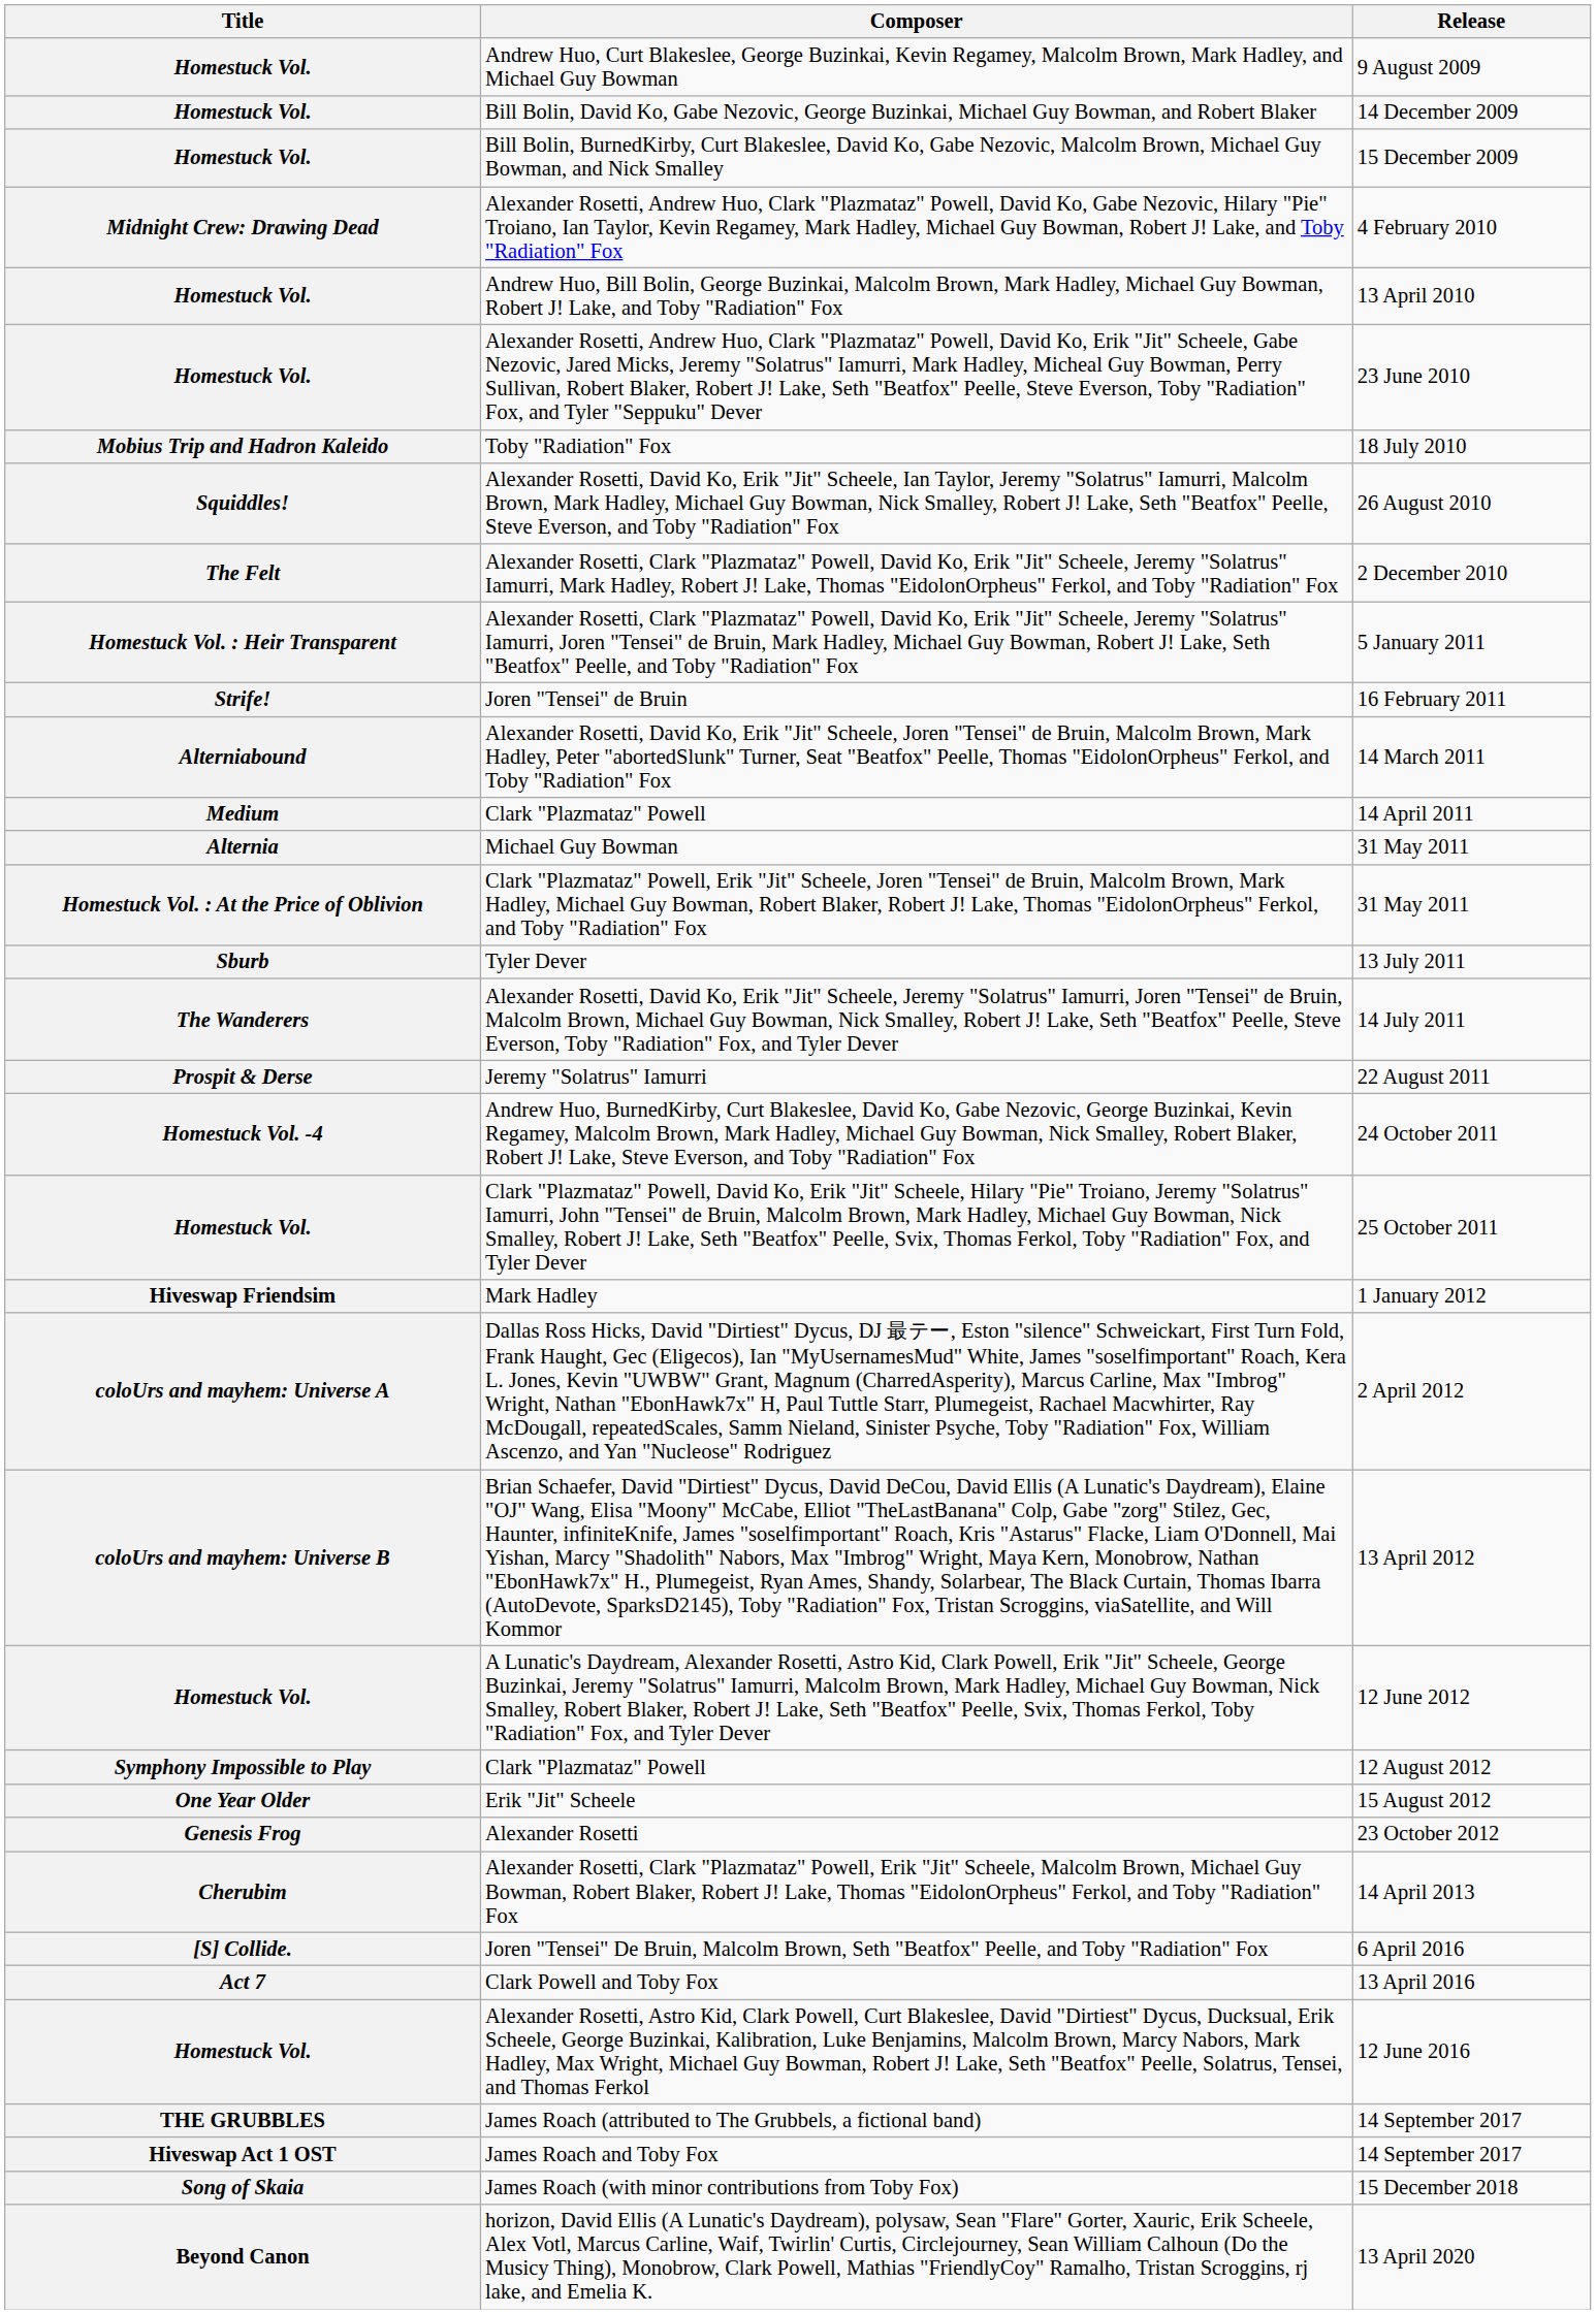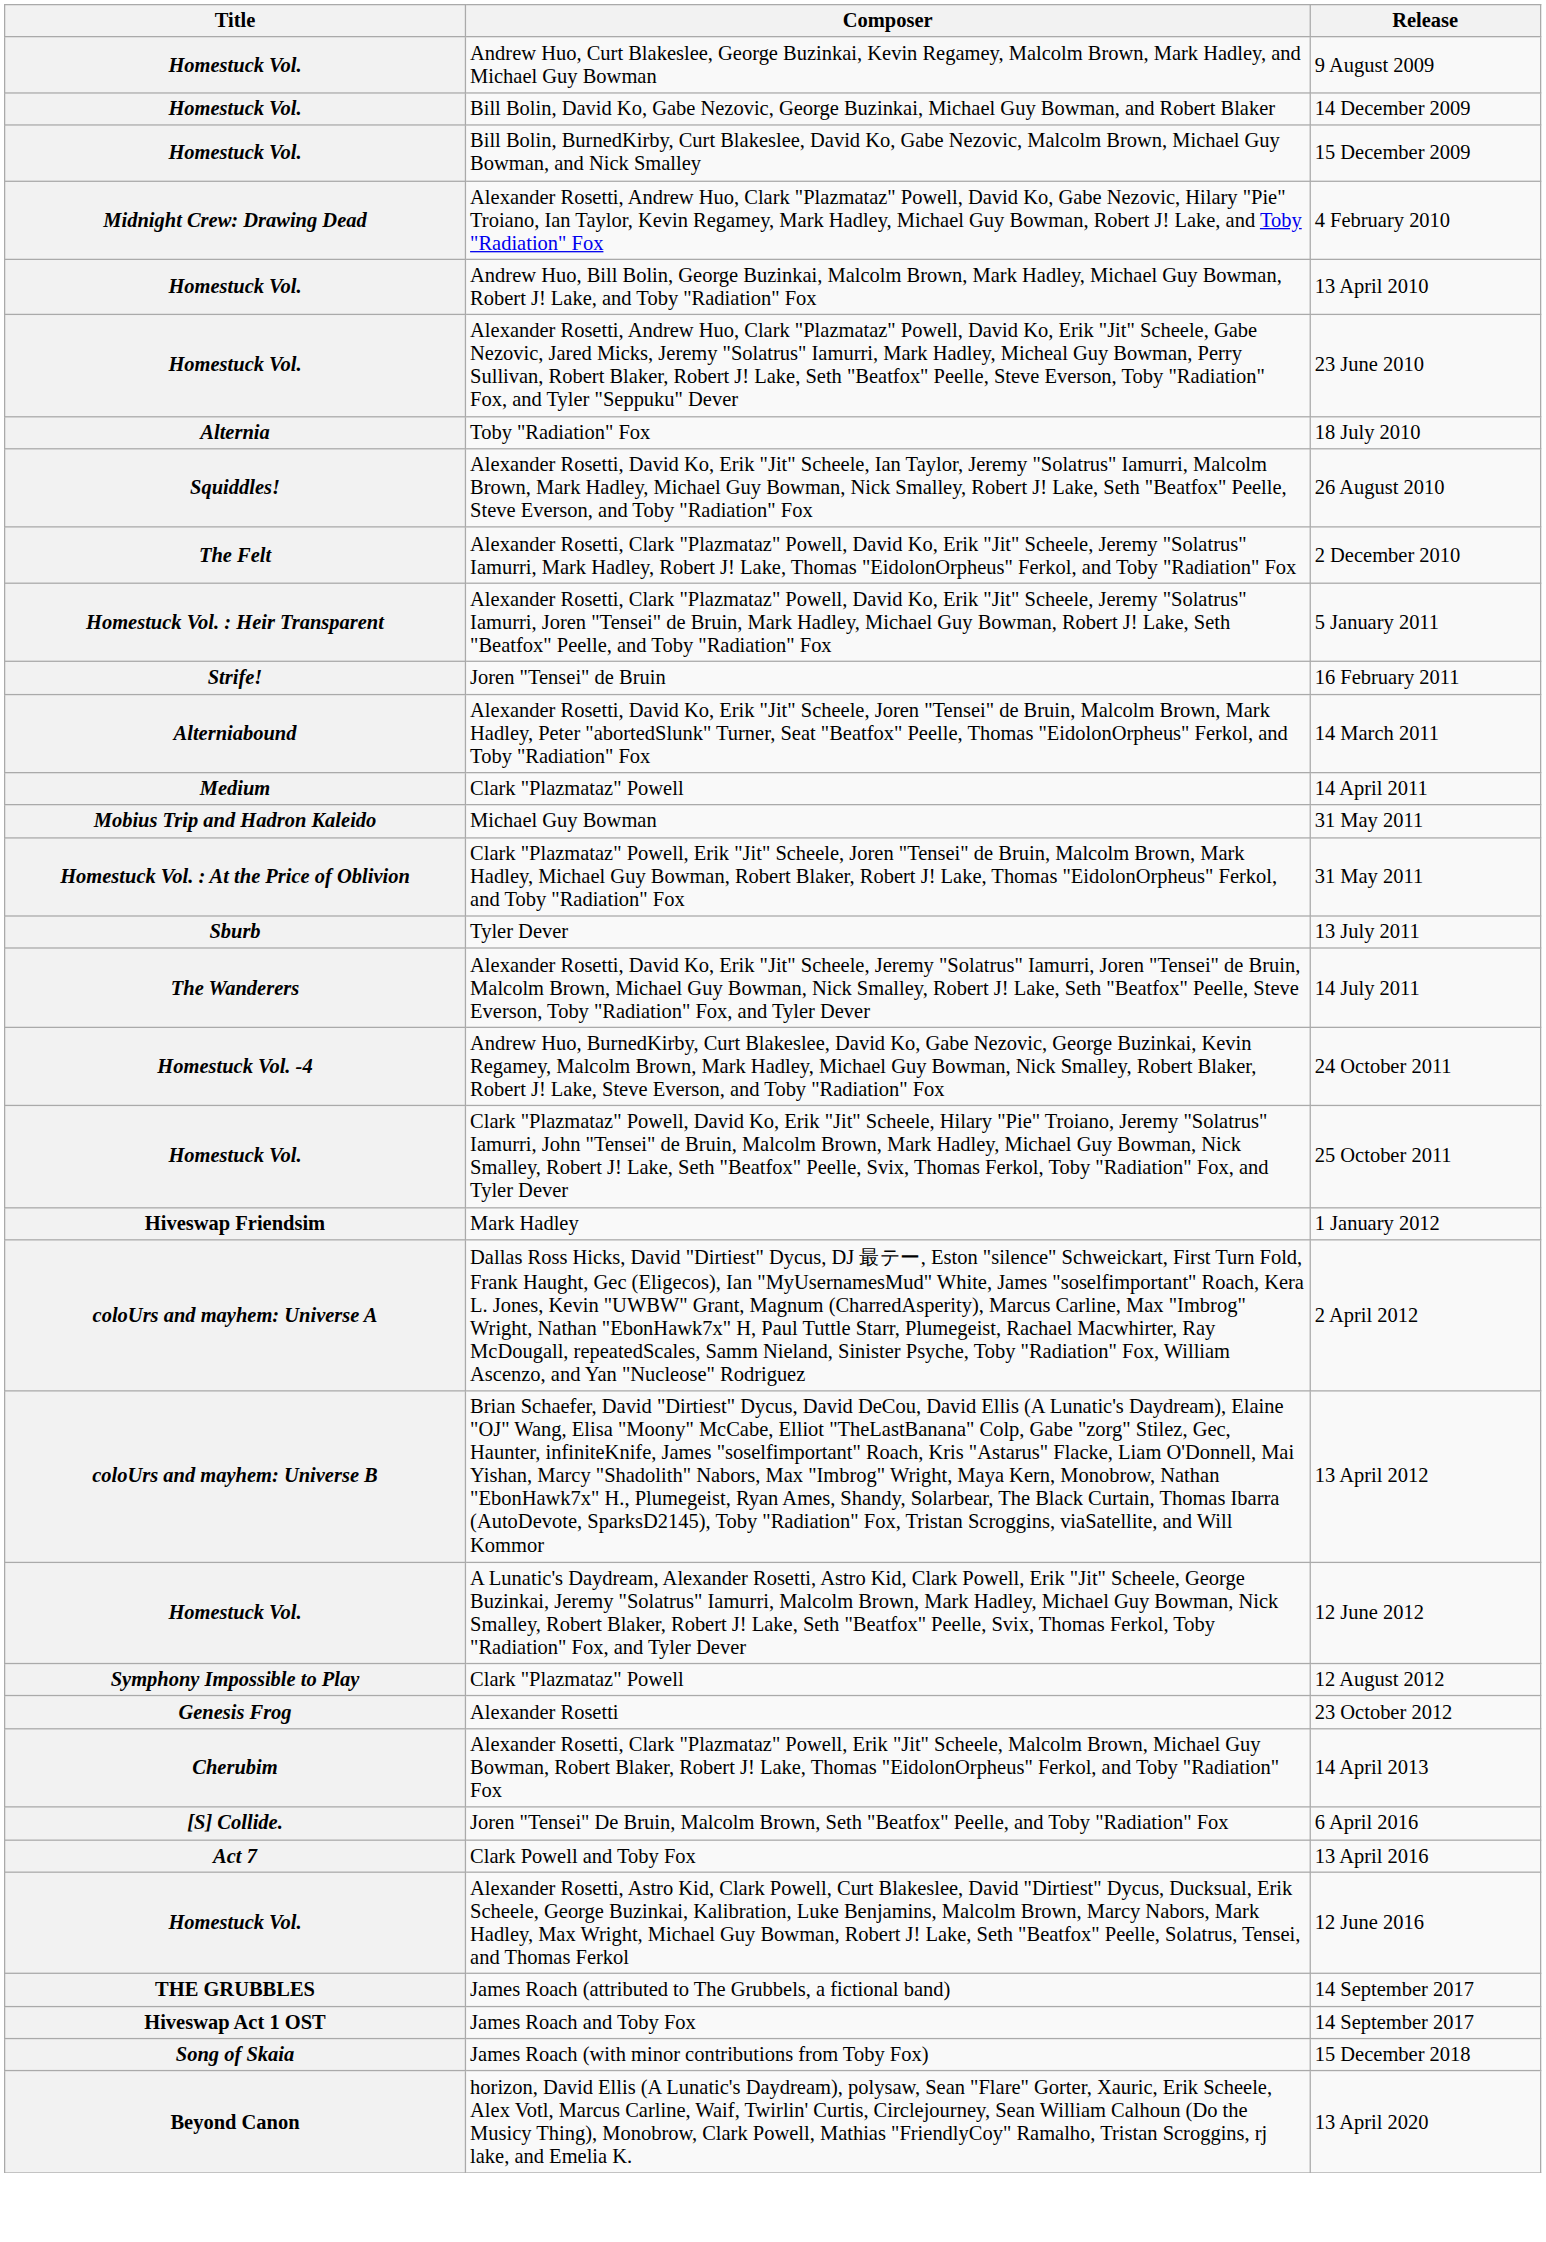Toby "Radiation" Fox | Title: Mobius Trip and Hadron Kaleido -> Alternia
Michael Guy Bowman | Title: Alternia -> Mobius Trip and Hadron Kaleido
- row: Prospit & Derse | Jeremy "Solatrus" Iamurri | 22 August 2011
- row: One Year Older | Erik "Jit" Scheele | 15 August 2012
